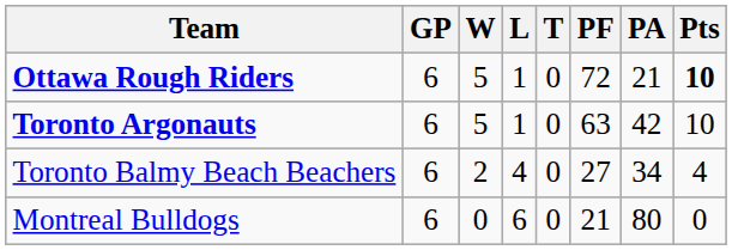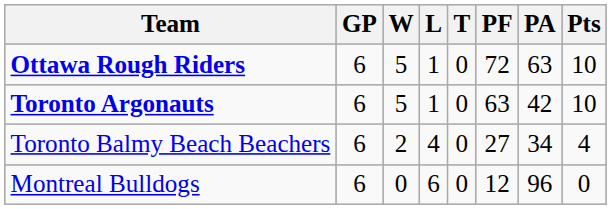Ottawa Rough Riders | PA: 21 -> 63
Ottawa Rough Riders | Pts: bold -> normal
Montreal Bulldogs | PF: 21 -> 12
Montreal Bulldogs | PA: 80 -> 96
